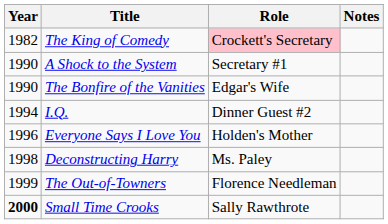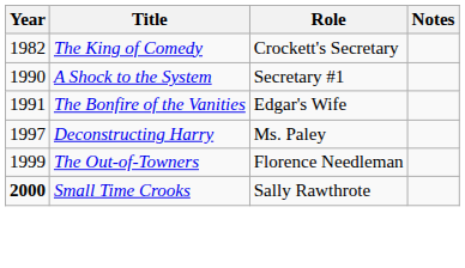The King of Comedy | Role: pink background -> no background
The Bonfire of the Vanities | Year: 1990 -> 1991
- row: 1994 | I.Q. | Dinner Guest #2
- row: 1996 | Everyone Says I Love You | Holden's Mother
Deconstructing Harry | Year: 1998 -> 1997
